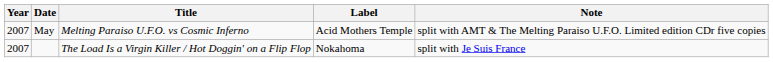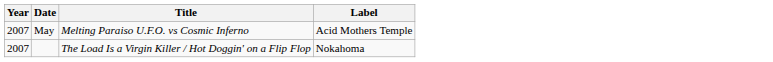- column: Note | split with AMT & The Melting Paraiso U.F.O. Limited edition CDr five copies | split with Je Suis France
